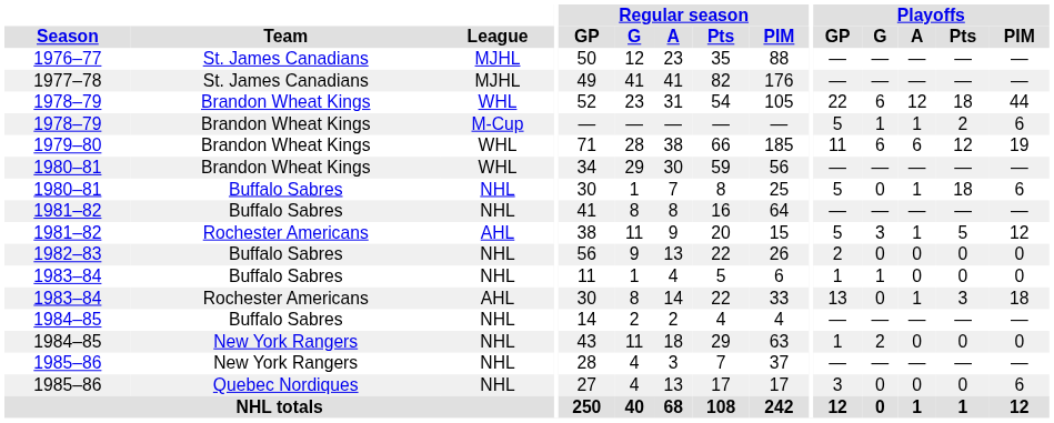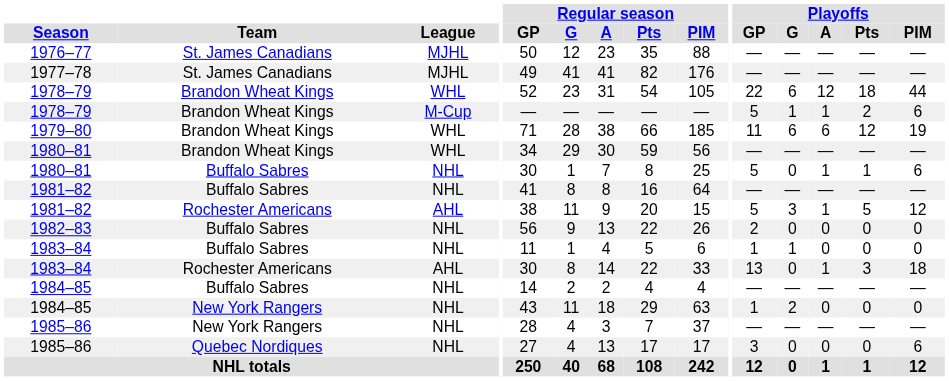1980–81 / Buffalo Sabres | Playoffs / Pts: 18 -> 1
